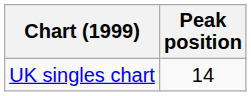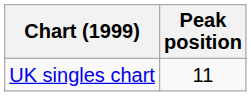UK singles chart | Peak position: 14 -> 11
